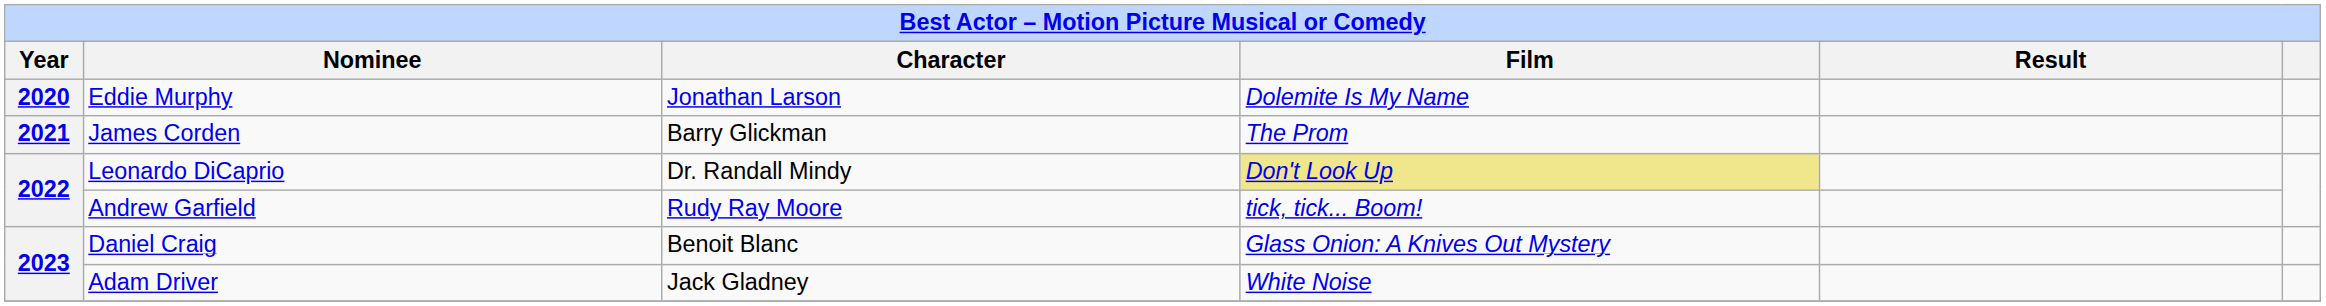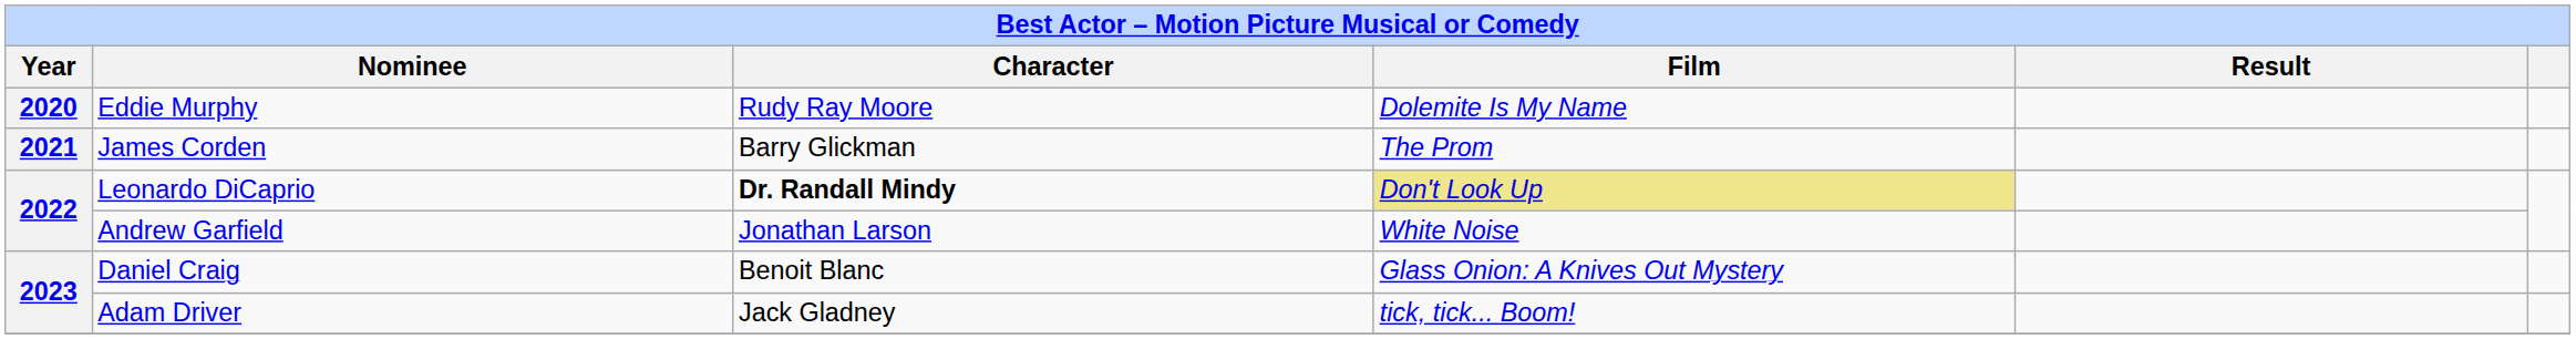Eddie Murphy | Character: Jonathan Larson -> Rudy Ray Moore
Leonardo DiCaprio | Character: normal -> bold
Andrew Garfield | Character: Rudy Ray Moore -> Jonathan Larson
Andrew Garfield | Film: tick, tick... Boom! -> White Noise
Adam Driver | Film: White Noise -> tick, tick... Boom!
